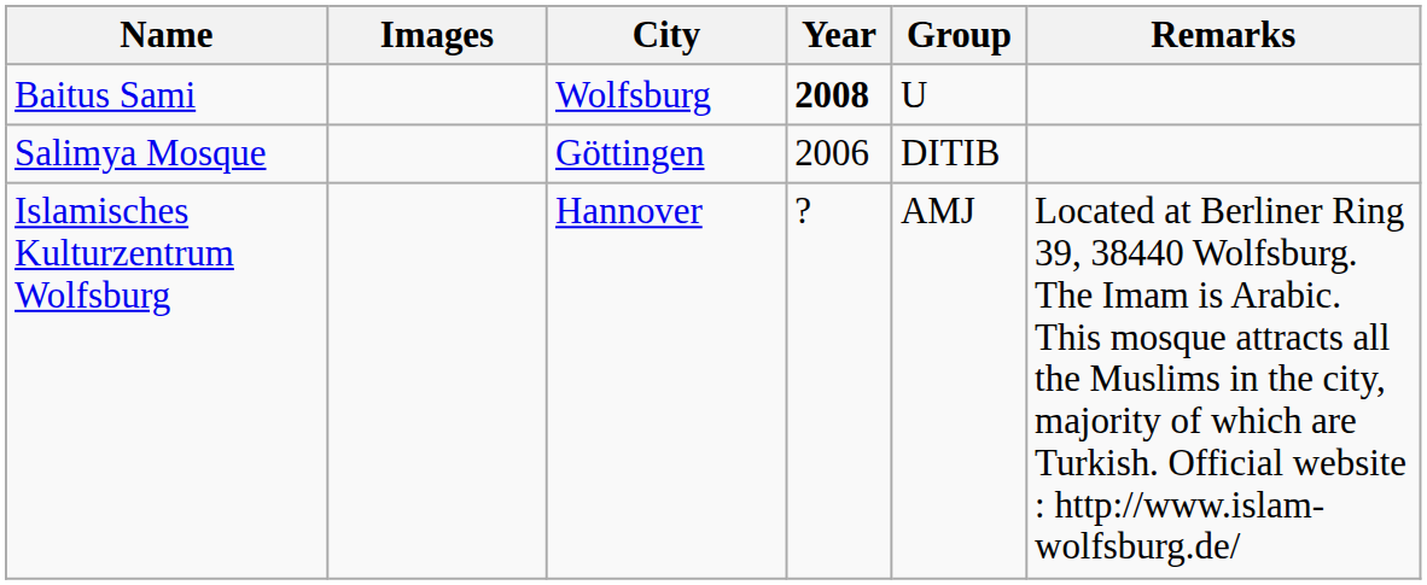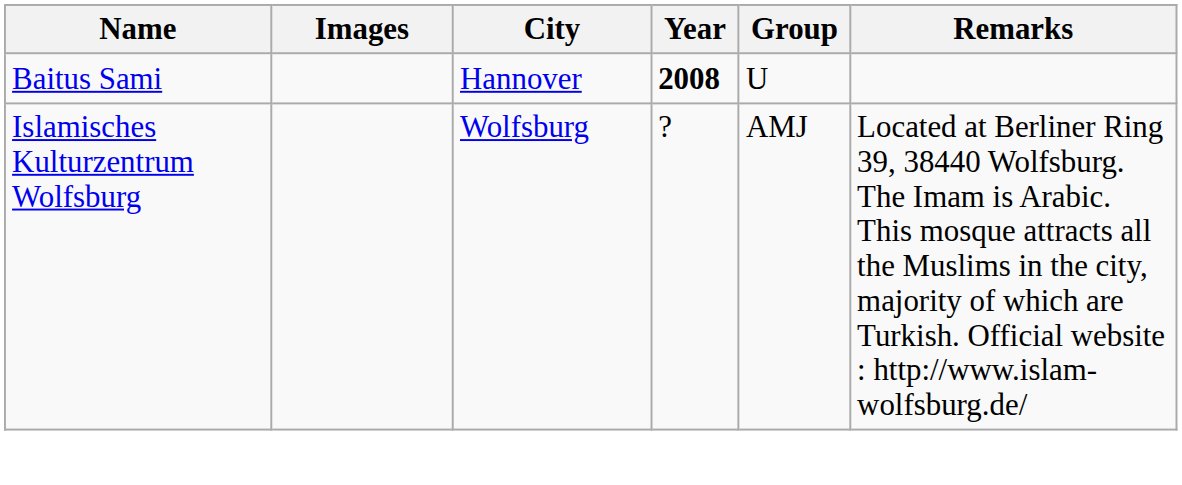Baitus Sami | City: Wolfsburg -> Hannover
- row: Salimya Mosque | Göttingen | 2006 | DITIB
Islamisches Kulturzentrum Wolfsburg | City: Hannover -> Wolfsburg
